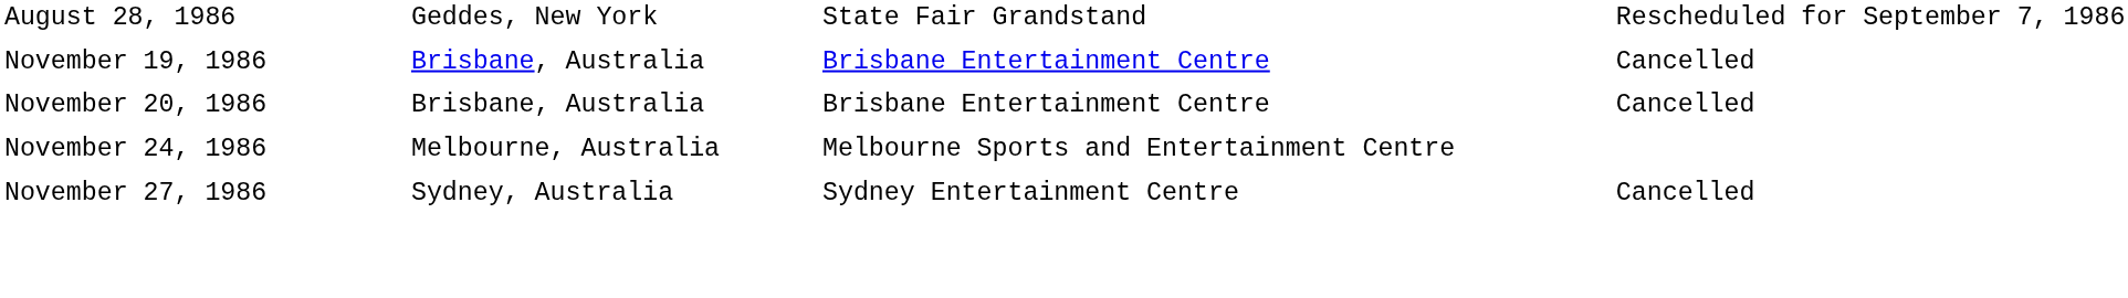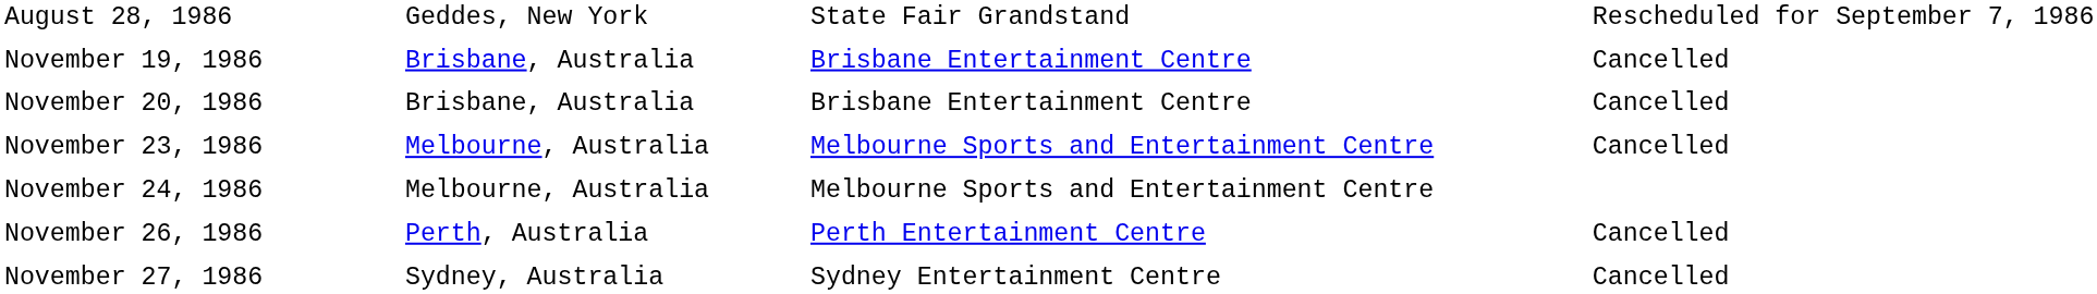+ row: November 23, 1986 | Melbourne, Australia | Melbourne Sports and Entertainment Centre | Cancelled
+ row: November 26, 1986 | Perth, Australia | Perth Entertainment Centre | Cancelled
